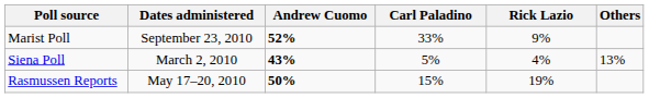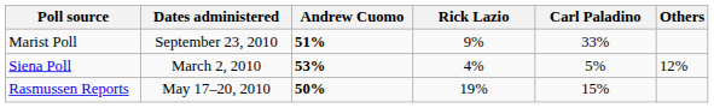columns swapped: Rick Lazio <-> Carl Paladino
Marist Poll | Andrew Cuomo: 52% -> 51%
Siena Poll | Andrew Cuomo: 43% -> 53%
Siena Poll | Others: 13% -> 12%
